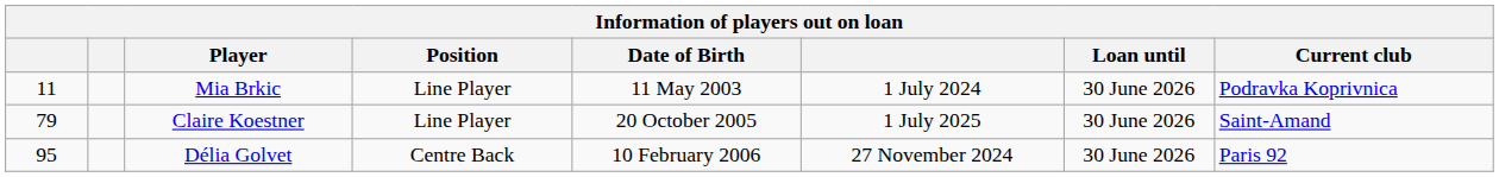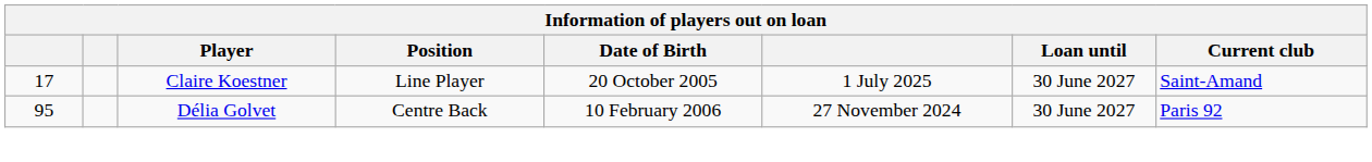- row: 11 | Mia Brkic | Line Player | 11 May 2003 | 1 July 2024 | 30 June 2026 | Podravka Koprivnica
Claire Koestner | column 1: 79 -> 17
Claire Koestner | Loan until: 30 June 2026 -> 30 June 2027
Délia Golvet | Loan until: 30 June 2026 -> 30 June 2027
